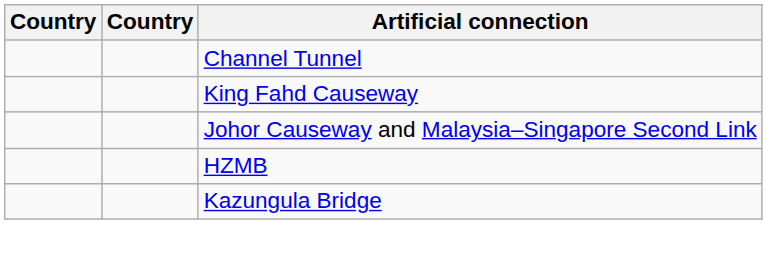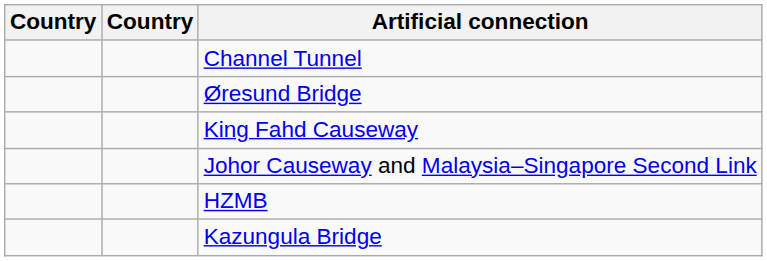+ row: Øresund Bridge
